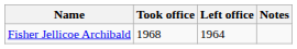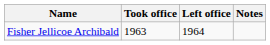Fisher Jellicoe Archibald | Took office: 1968 -> 1963
